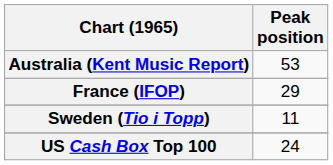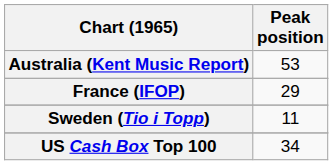US Cash Box Top 100 | Peak position: 24 -> 34
